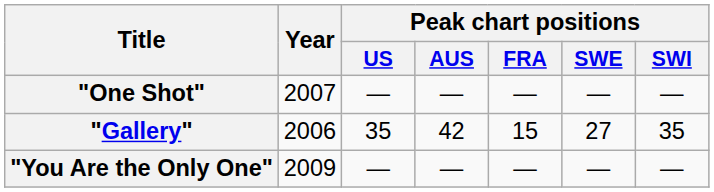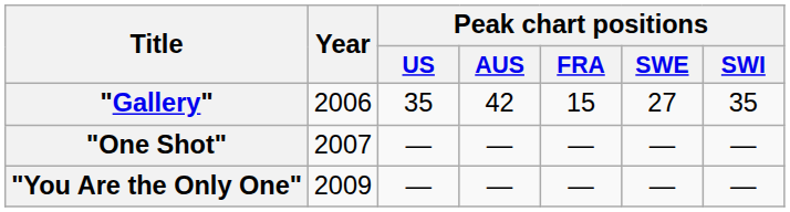rows swapped: "Gallery" <-> "One Shot"
